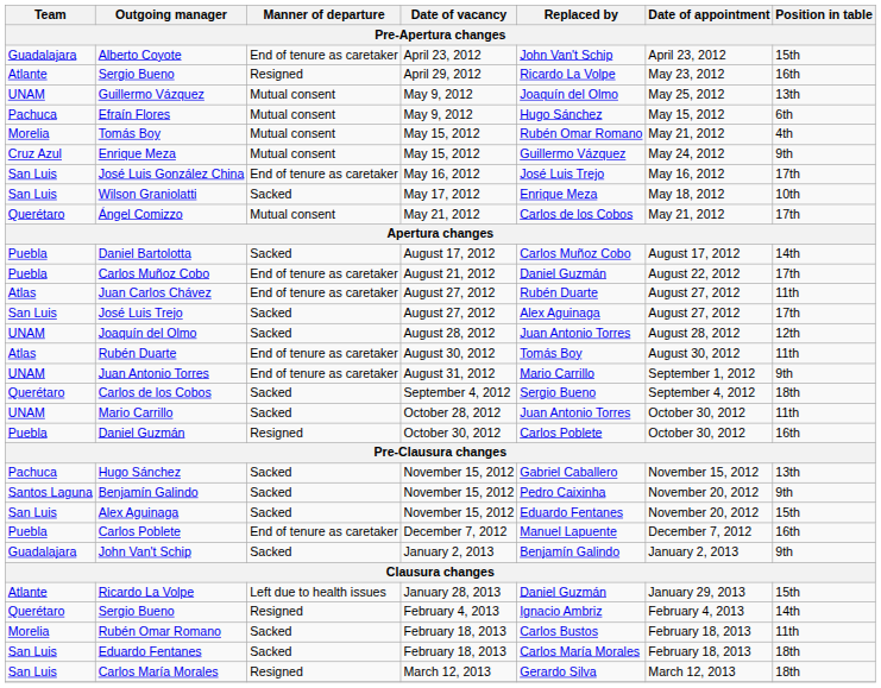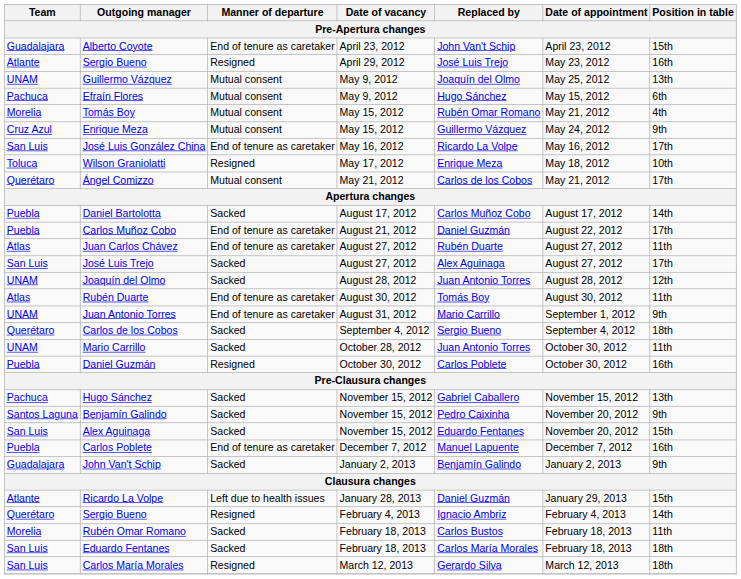Sergio Bueno / April 29, 2012 | Replaced by: Ricardo La Volpe -> José Luis Trejo
José Luis González China | Replaced by: José Luis Trejo -> Ricardo La Volpe
Wilson Graniolatti | Team: San Luis -> Toluca
Wilson Graniolatti | Manner of departure: Sacked -> Resigned
